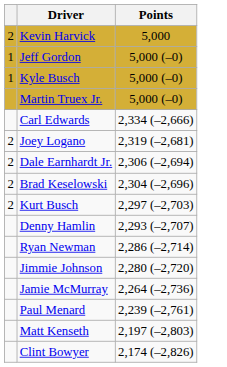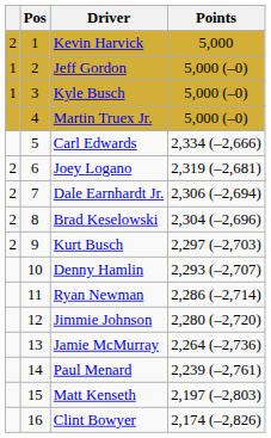+ column: Pos | 1 | 2 | 3 | 4 | 5 | 6 | 7 | 8 | 9 | 10 | 11 | 12 | 13 | 14 | 15 | 16
